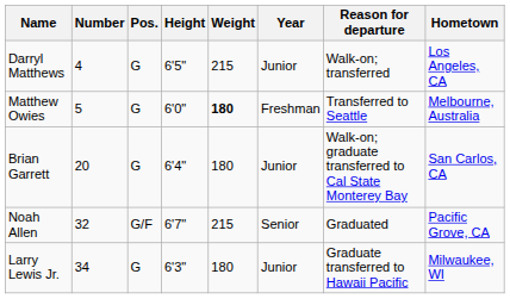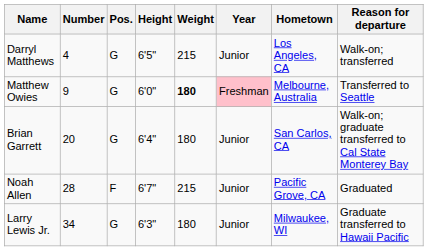columns swapped: Hometown <-> Reason for departure
Matthew Owies | Number: 5 -> 9
Matthew Owies | Year: no background -> pink background
Noah Allen | Number: 32 -> 28
Noah Allen | Pos.: G/F -> F
Noah Allen | Year: Senior -> Junior
